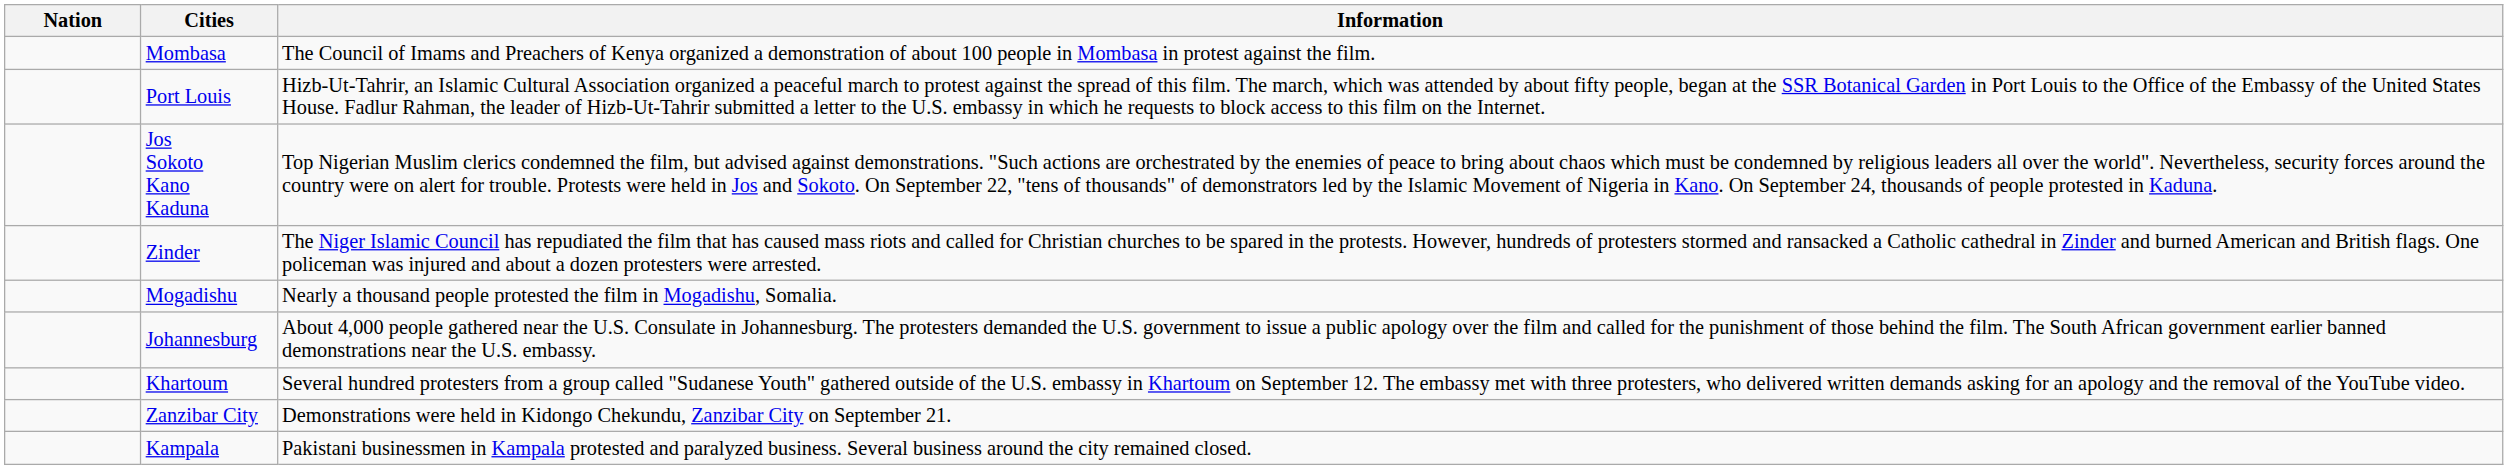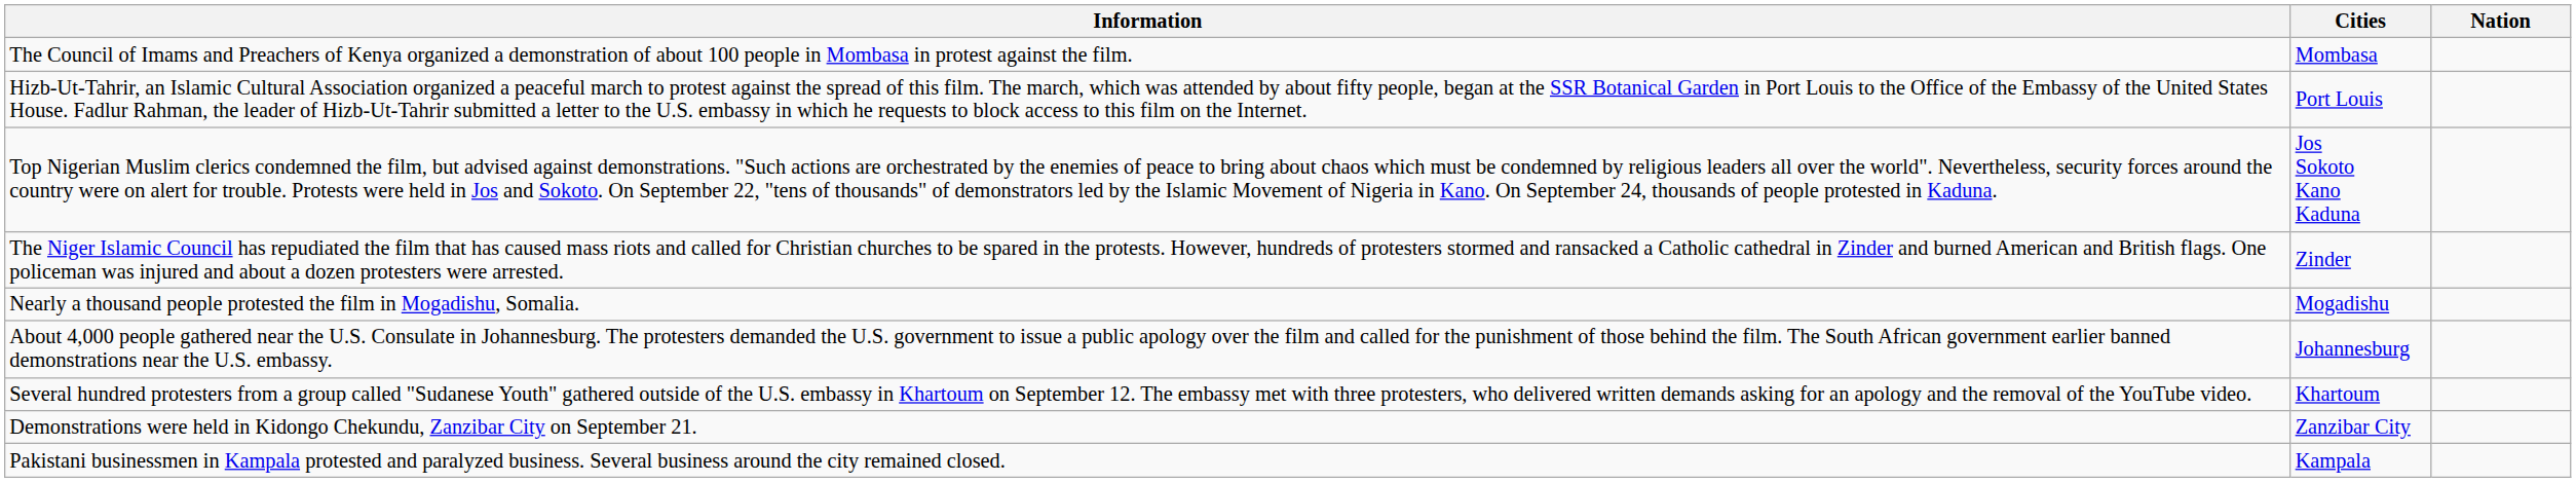columns swapped: Nation <-> Information
